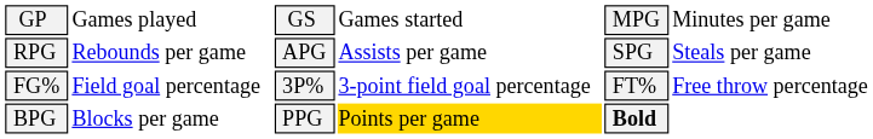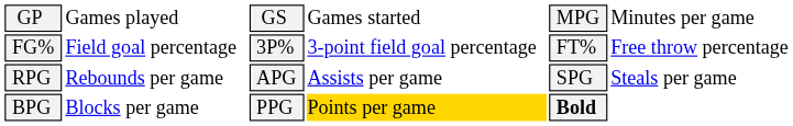rows swapped: FG% <-> RPG
